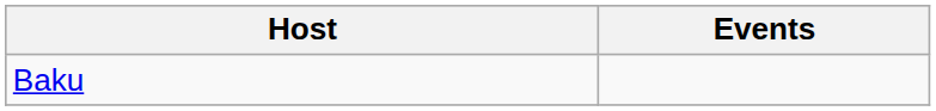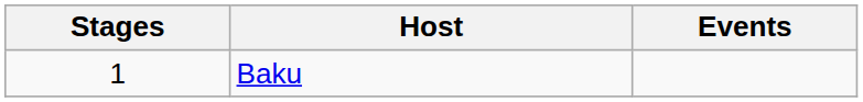+ column: Stages | 1
